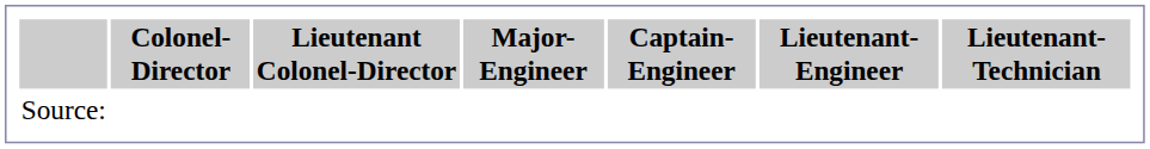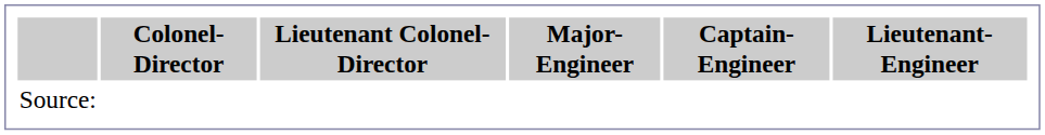- column: Lieutenant-Technician
